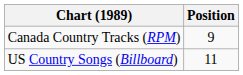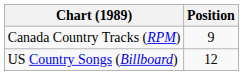US Country Songs (Billboard) | Position: 11 -> 12
